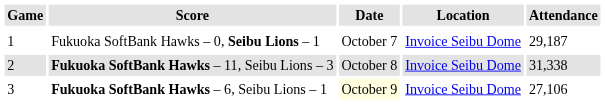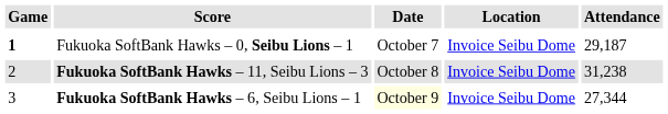Fukuoka SoftBank Hawks – 0, Seibu Lions – 1 | Game: normal -> bold
Fukuoka SoftBank Hawks – 11, Seibu Lions – 3 | Attendance: 31,338 -> 31,238
Fukuoka SoftBank Hawks – 6, Seibu Lions – 1 | Attendance: 27,106 -> 27,344
